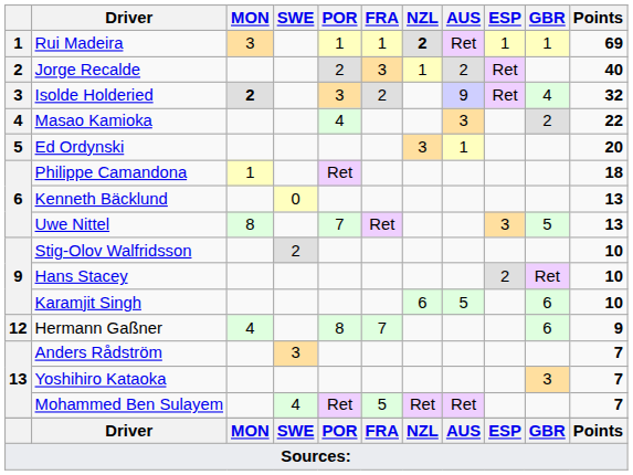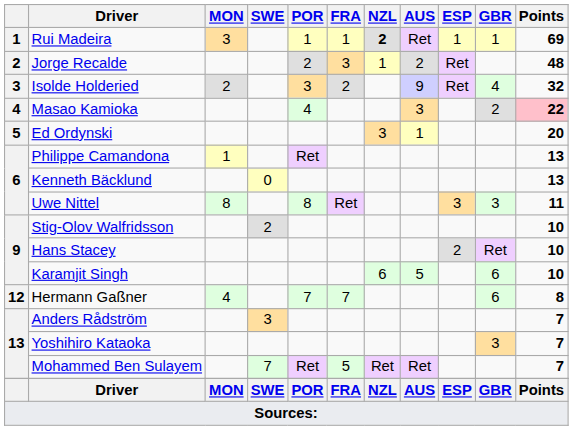Jorge Recalde | Points: 40 -> 48
Isolde Holderied | MON: bold -> normal
Masao Kamioka | Points: no background -> pink background
Philippe Camandona | Points: 18 -> 13
Uwe Nittel | POR: 7 -> 8
Uwe Nittel | GBR: 5 -> 3
Uwe Nittel | Points: 13 -> 11
Hermann Gaßner | POR: 8 -> 7
Hermann Gaßner | Points: 9 -> 8
Mohammed Ben Sulayem | SWE: 4 -> 7
